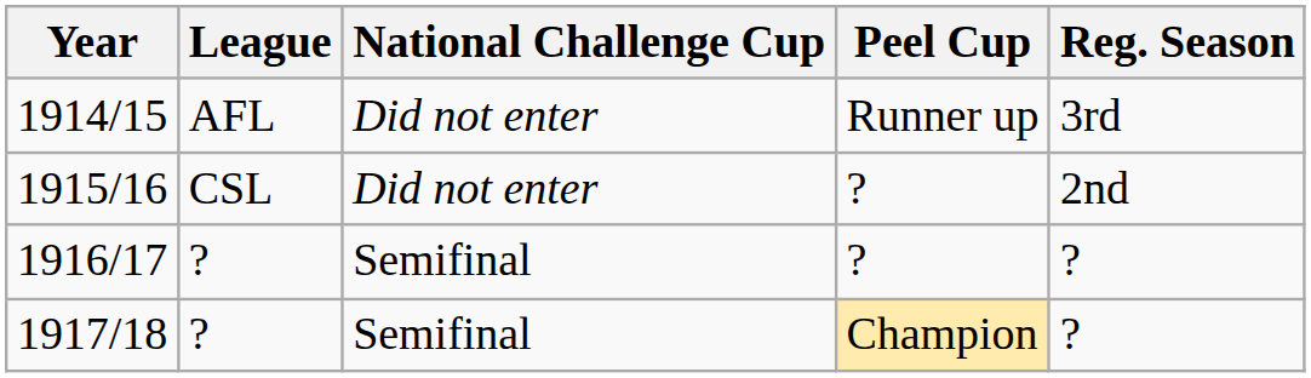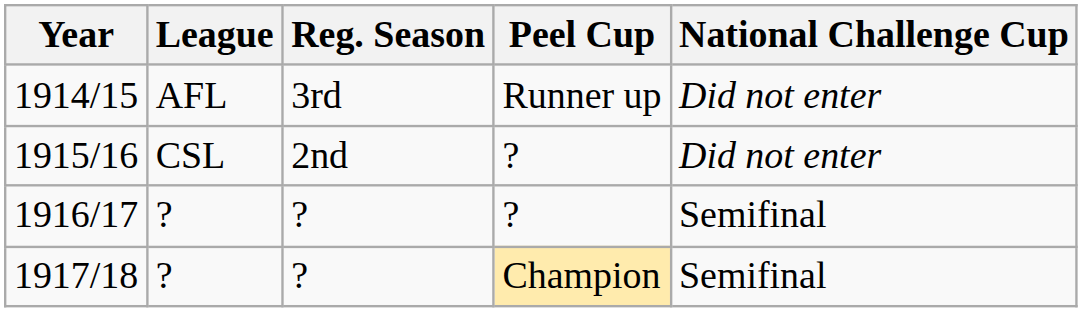columns swapped: Reg. Season <-> National Challenge Cup
